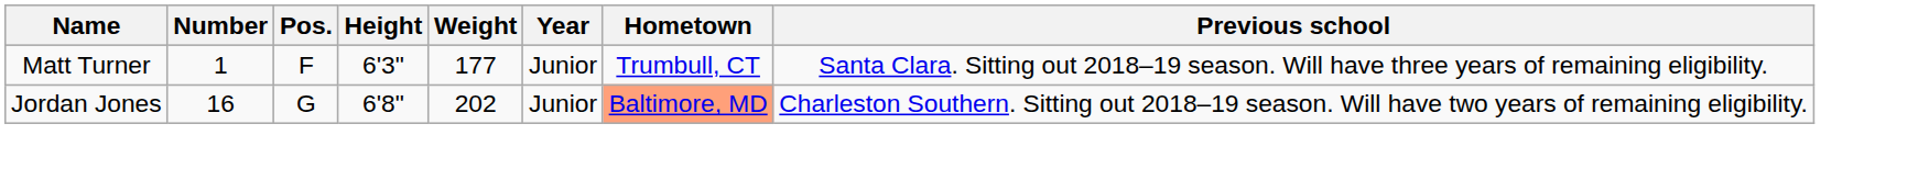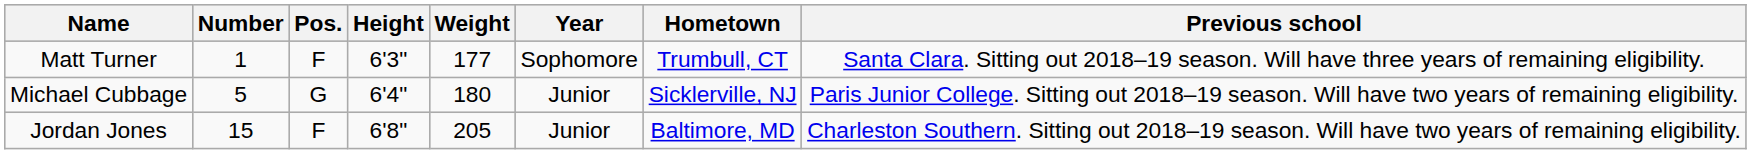Matt Turner | Year: Junior -> Sophomore
+ row: Michael Cubbage | 5 | G | 6'4" | 180 | Junior | Sicklerville, NJ | Paris Junior College. Sitting out 2018–19 season. Will have two years of remaining eligibility.
Jordan Jones | Number: 16 -> 15
Jordan Jones | Pos.: G -> F
Jordan Jones | Weight: 202 -> 205
Jordan Jones | Hometown: lightsalmon background -> no background
